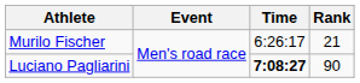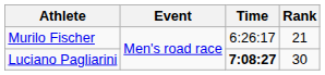Luciano Pagliarini | Rank: 90 -> 30
